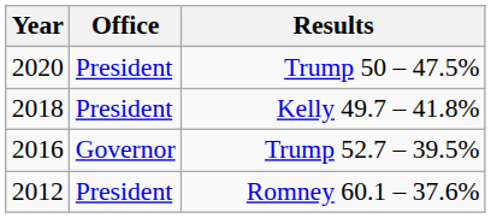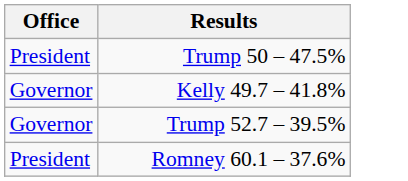- column: Year | 2020 | 2018 | 2016 | 2012
Kelly 49.7 – 41.8% | Office: President -> Governor
